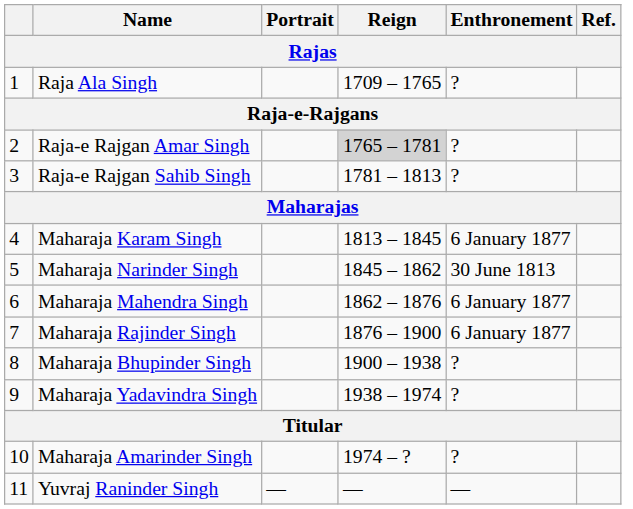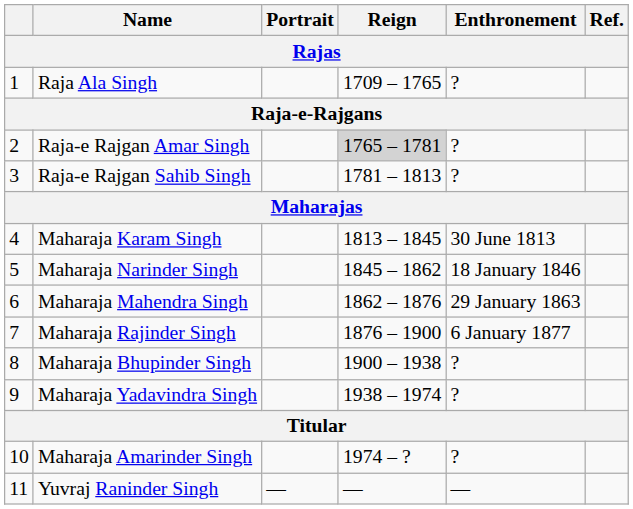Maharaja Karam Singh | Enthronement: 6 January 1877 -> 30 June 1813
Maharaja Narinder Singh | Enthronement: 30 June 1813 -> 18 January 1846
Maharaja Mahendra Singh | Enthronement: 6 January 1877 -> 29 January 1863
